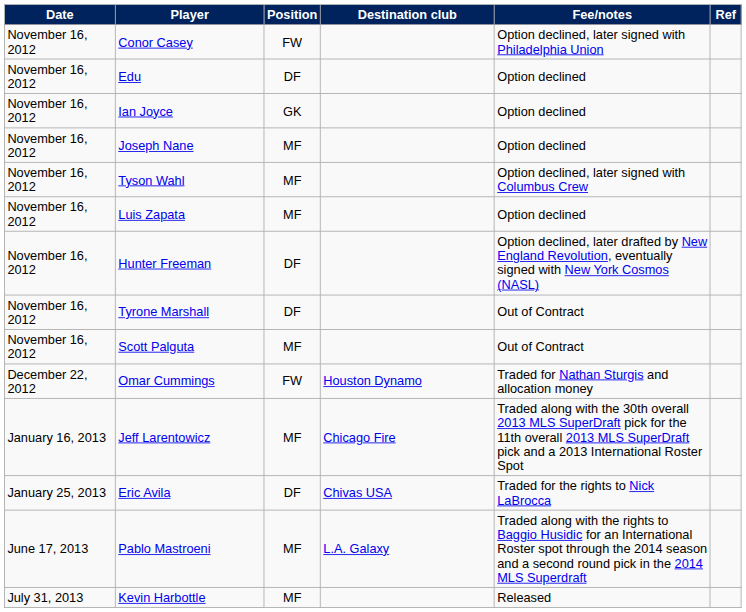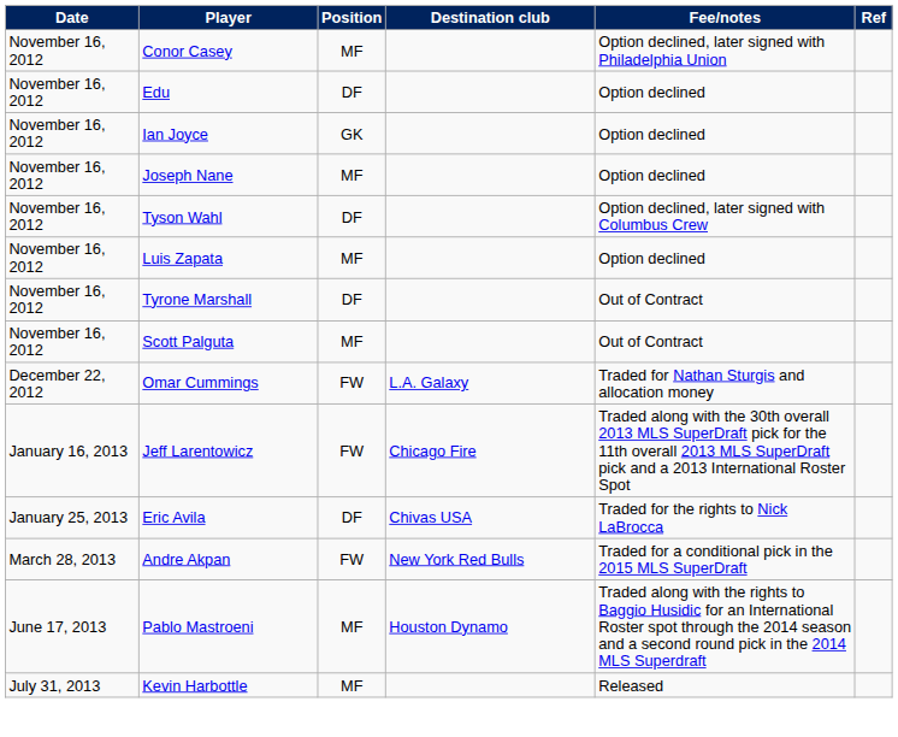Conor Casey | Position: FW -> MF
Tyson Wahl | Position: MF -> DF
- row: November 16, 2012 | Hunter Freeman | DF | Option declined, later drafted by New England Revolution, eventually signed with New York Cosmos (NASL)
Omar Cummings | Destination club: Houston Dynamo -> L.A. Galaxy
Jeff Larentowicz | Position: MF -> FW
+ row: March 28, 2013 | Andre Akpan | FW | New York Red Bulls | Traded for a conditional pick in the 2015 MLS SuperDraft
Pablo Mastroeni | Destination club: L.A. Galaxy -> Houston Dynamo
